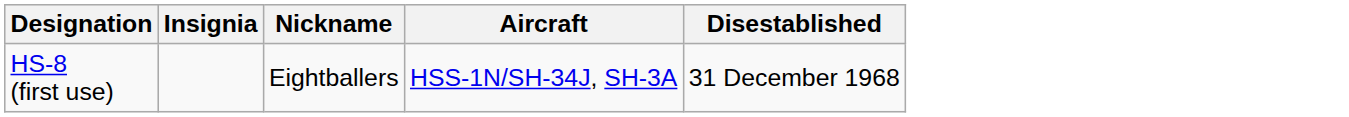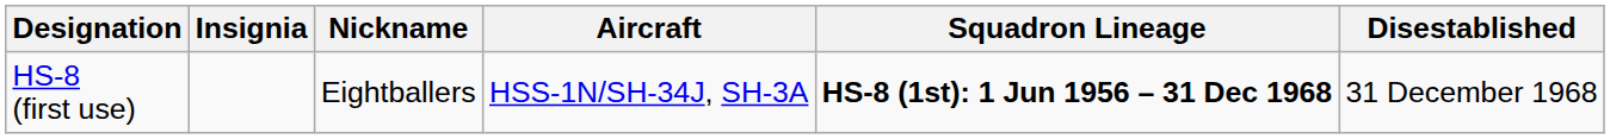+ column: Squadron Lineage | HS-8 (1st): 1 Jun 1956 – 31 Dec 1968
